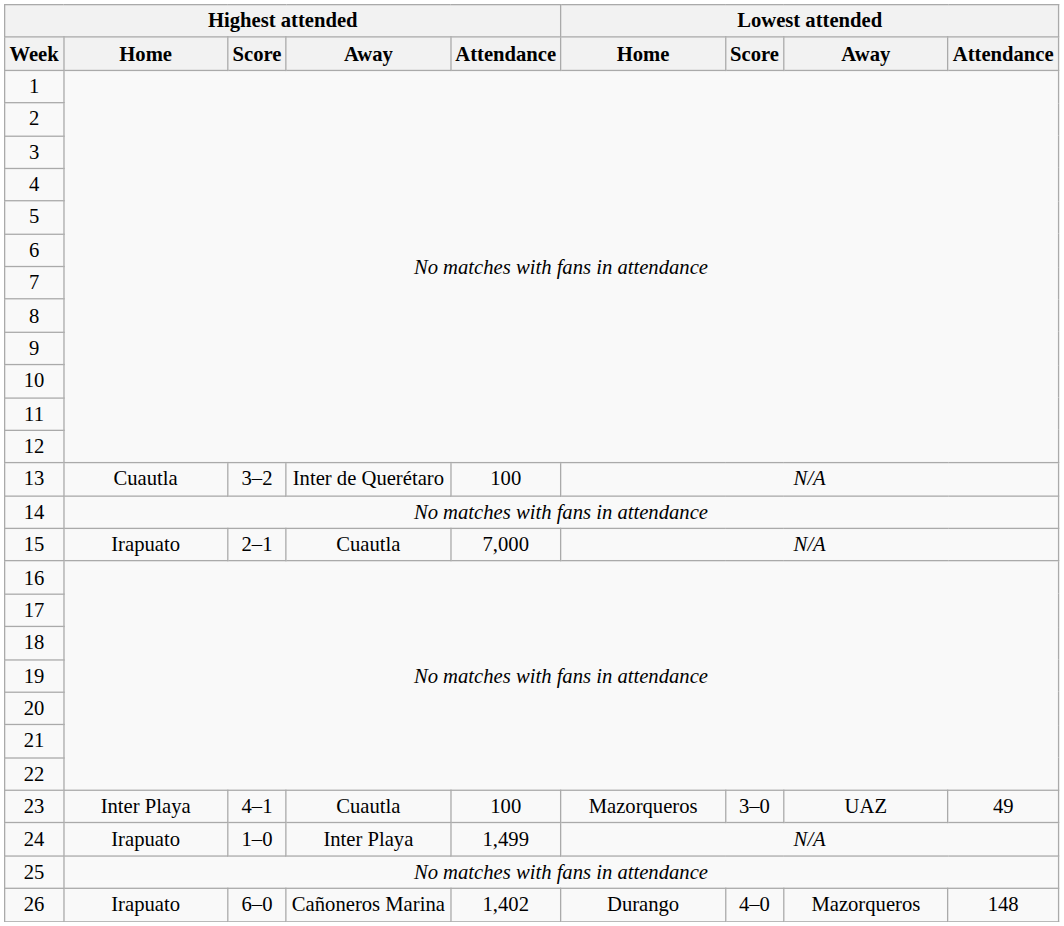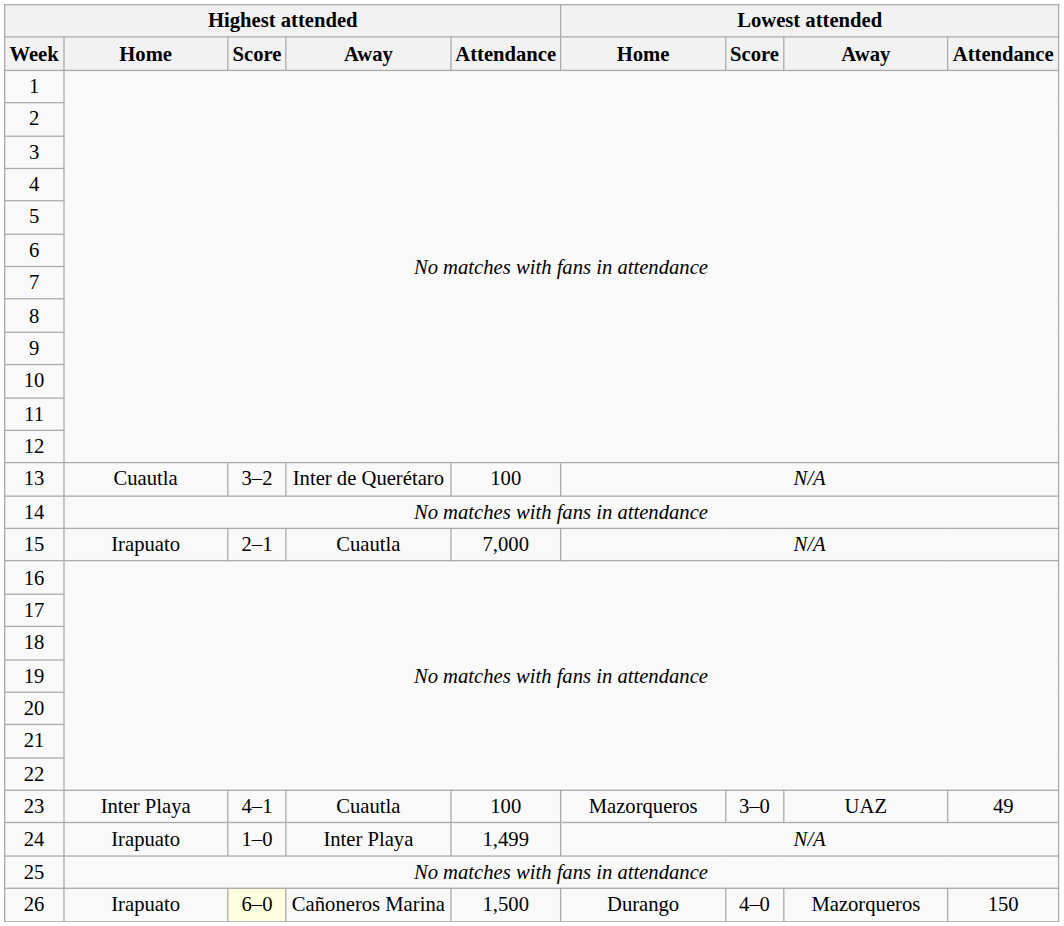26 | Highest attended / Score: no background -> lightyellow background
26 | Highest attended / Attendance: 1,402 -> 1,500
26 | Lowest attended / Attendance: 148 -> 150
